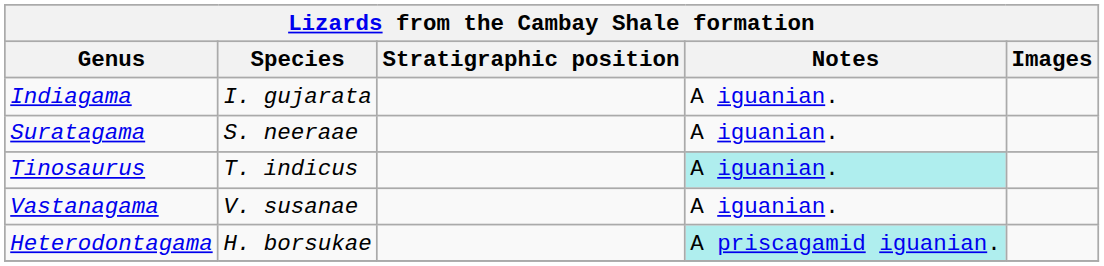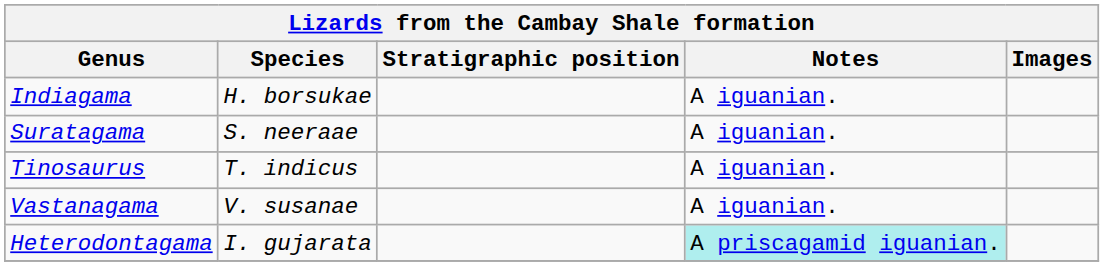Indiagama | Species: I. gujarata -> H. borsukae
Tinosaurus | Notes: paleturquoise background -> no background
Heterodontagama | Species: H. borsukae -> I. gujarata
